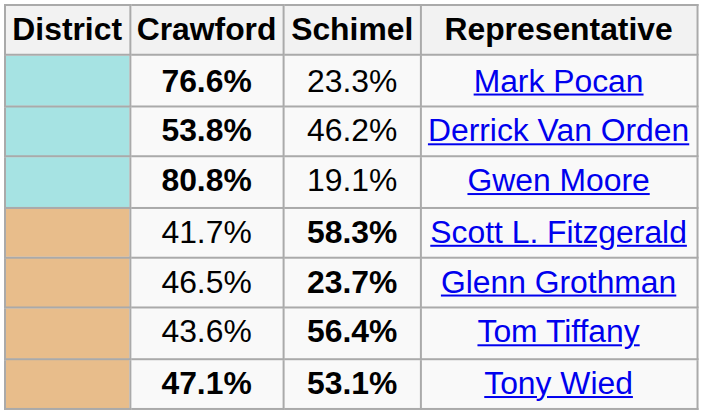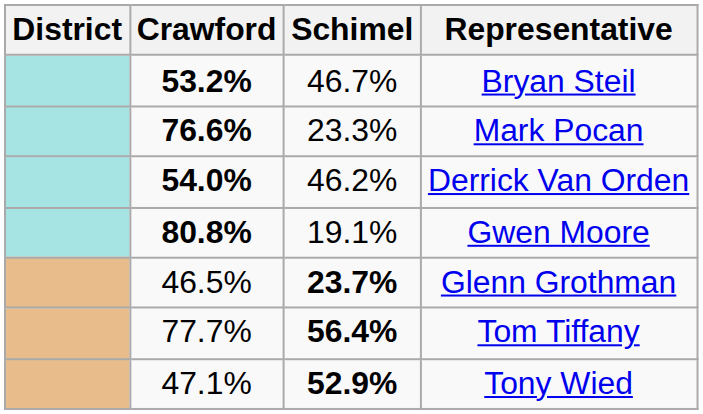+ row: 53.2% | 46.7% | Bryan Steil
Derrick Van Orden | Crawford: 53.8% -> 54.0%
- row: 41.7% | 58.3% | Scott L. Fitzgerald
Tom Tiffany | Crawford: 43.6% -> 77.7%
Tony Wied | Crawford: bold -> normal
Tony Wied | Schimel: 53.1% -> 52.9%
